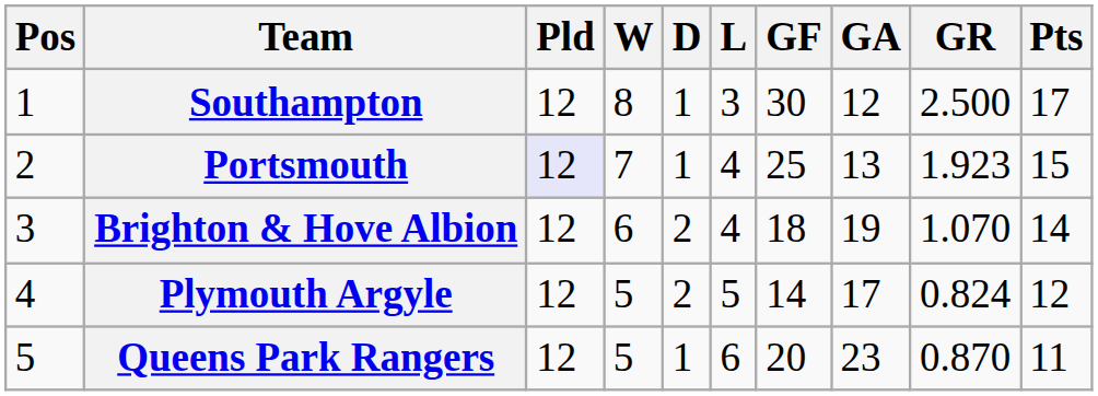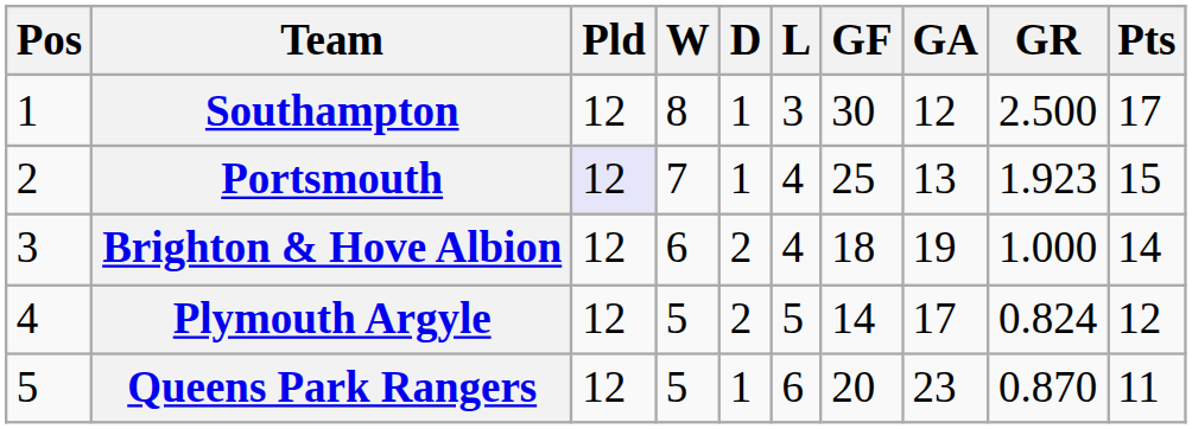Brighton & Hove Albion | GR: 1.070 -> 1.000
